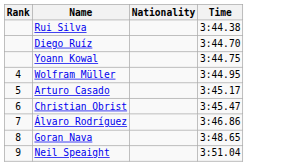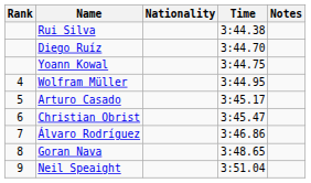+ column: Notes
